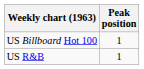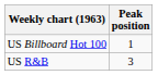US R&B | Peak position: 1 -> 3
